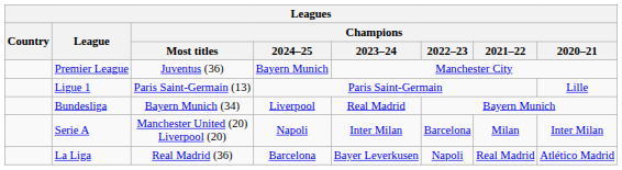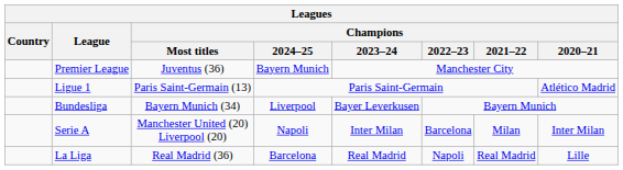Ligue 1 | Champions / 2020–21: Lille -> Atlético Madrid
Bundesliga | Champions / 2023–24: Real Madrid -> Bayer Leverkusen
La Liga | Champions / 2023–24: Bayer Leverkusen -> Real Madrid
La Liga | Champions / 2020–21: Atlético Madrid -> Lille
